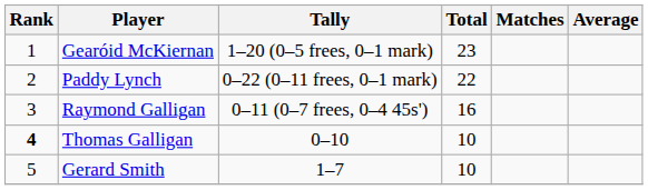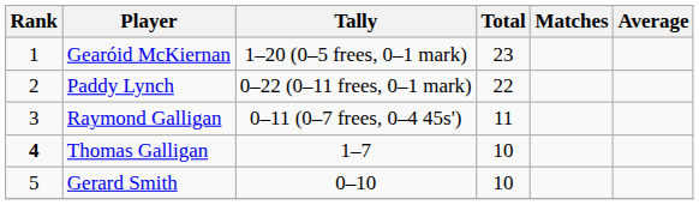Raymond Galligan | Total: 16 -> 11
Thomas Galligan | Tally: 0–10 -> 1–7
Gerard Smith | Tally: 1–7 -> 0–10
